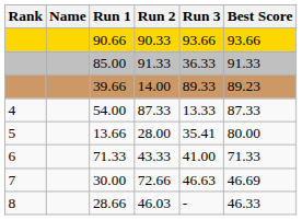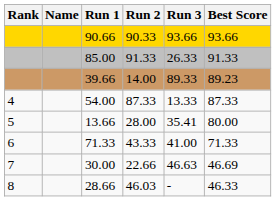85.00 | Run 3: 36.33 -> 26.33
30.00 | Run 2: 72.66 -> 22.66
